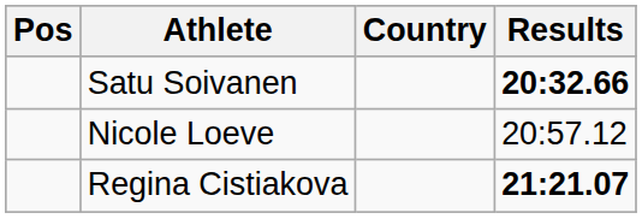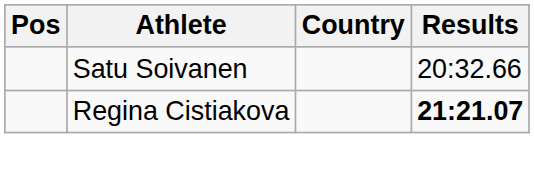Satu Soivanen | Results: bold -> normal
- row: Nicole Loeve | 20:57.12
